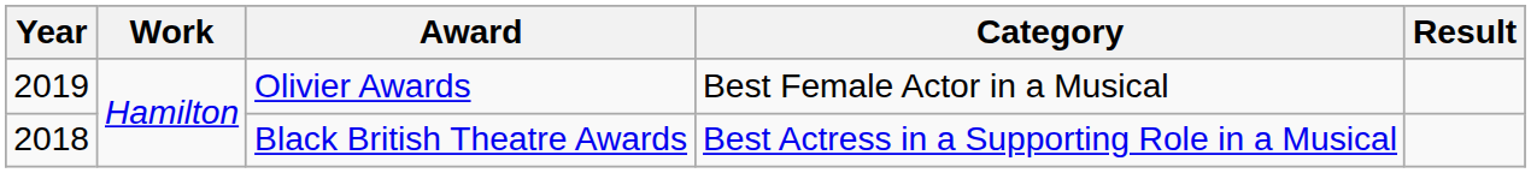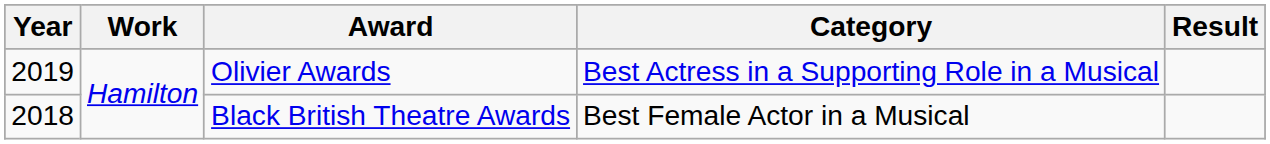Olivier Awards | Category: Best Female Actor in a Musical -> Best Actress in a Supporting Role in a Musical
Black British Theatre Awards | Category: Best Actress in a Supporting Role in a Musical -> Best Female Actor in a Musical
